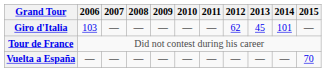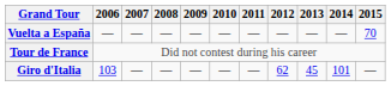rows swapped: Giro d'Italia <-> Vuelta a España
